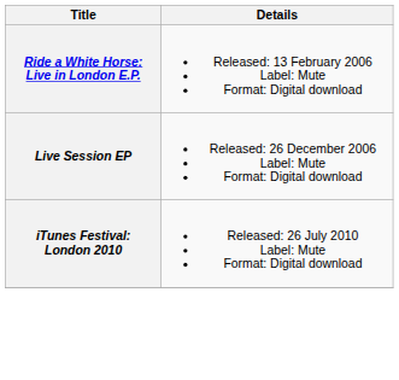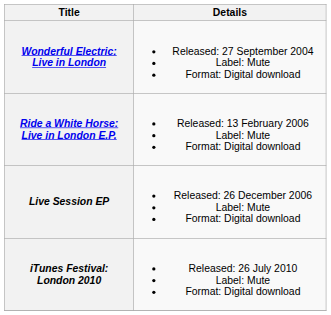+ row: Wonderful Electric: Live in London | Released: 27 September 2004 Label: Mute Format: Digital download
